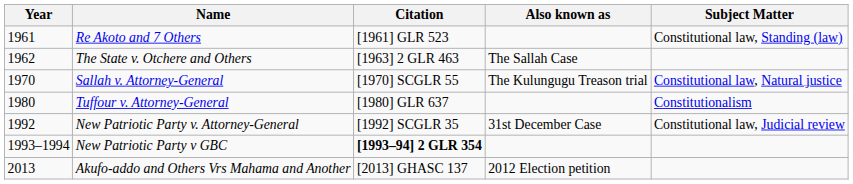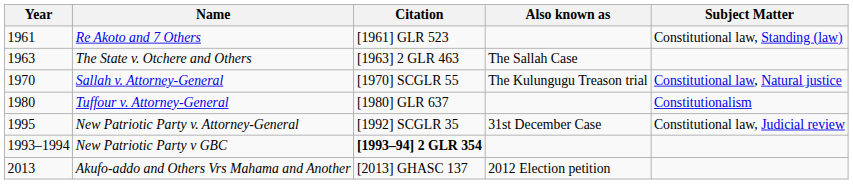The State v. Otchere and Others | Year: 1962 -> 1963
New Patriotic Party v. Attorney-General | Year: 1992 -> 1995
